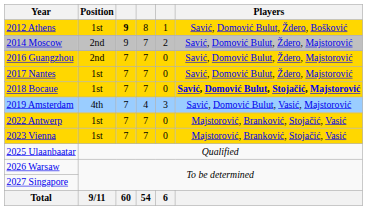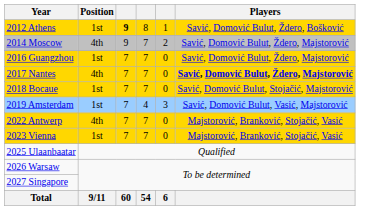2014 Moscow | Position: 2nd -> 4th
2016 Guangzhou | Position: 2nd -> 1st
2017 Nantes | Position: 1st -> 4th
2017 Nantes | Players: normal -> bold
2018 Bocaue | Players: bold -> normal
2019 Amsterdam | Position: 4th -> 1st
2022 Antwerp | Position: 1st -> 4th
